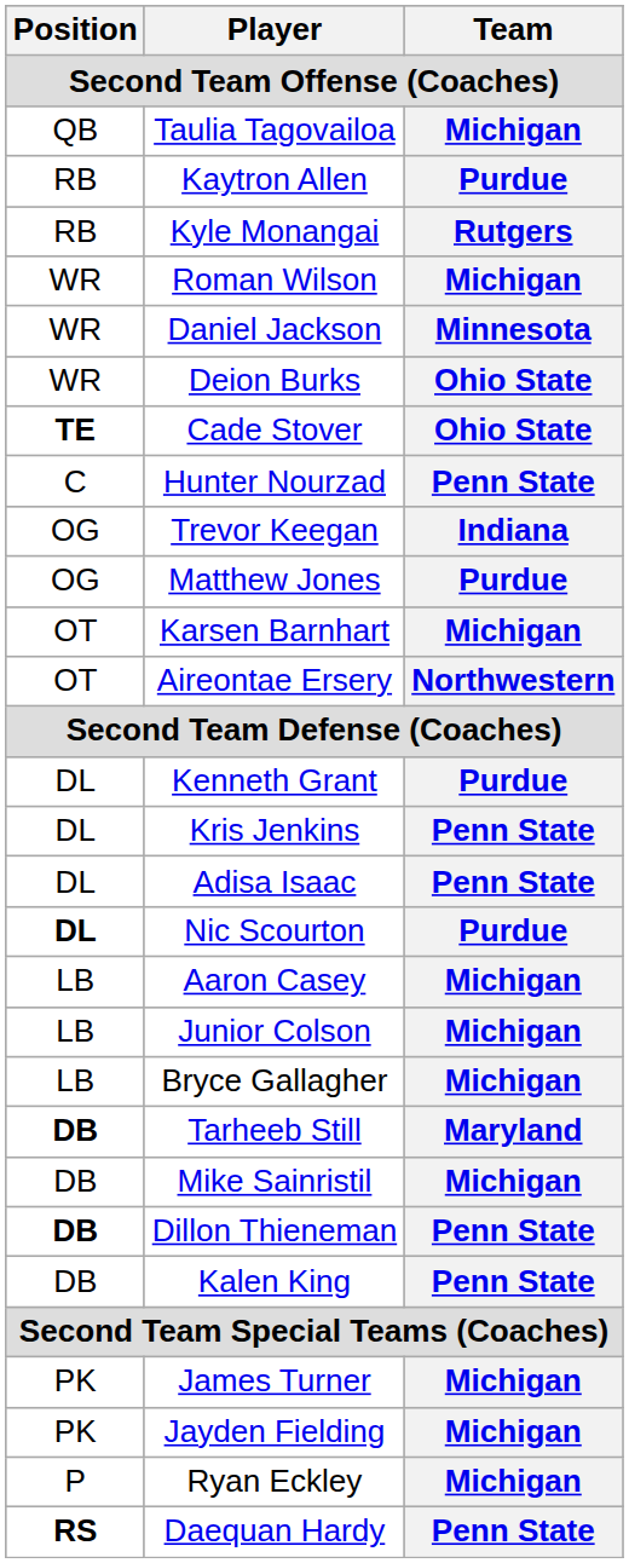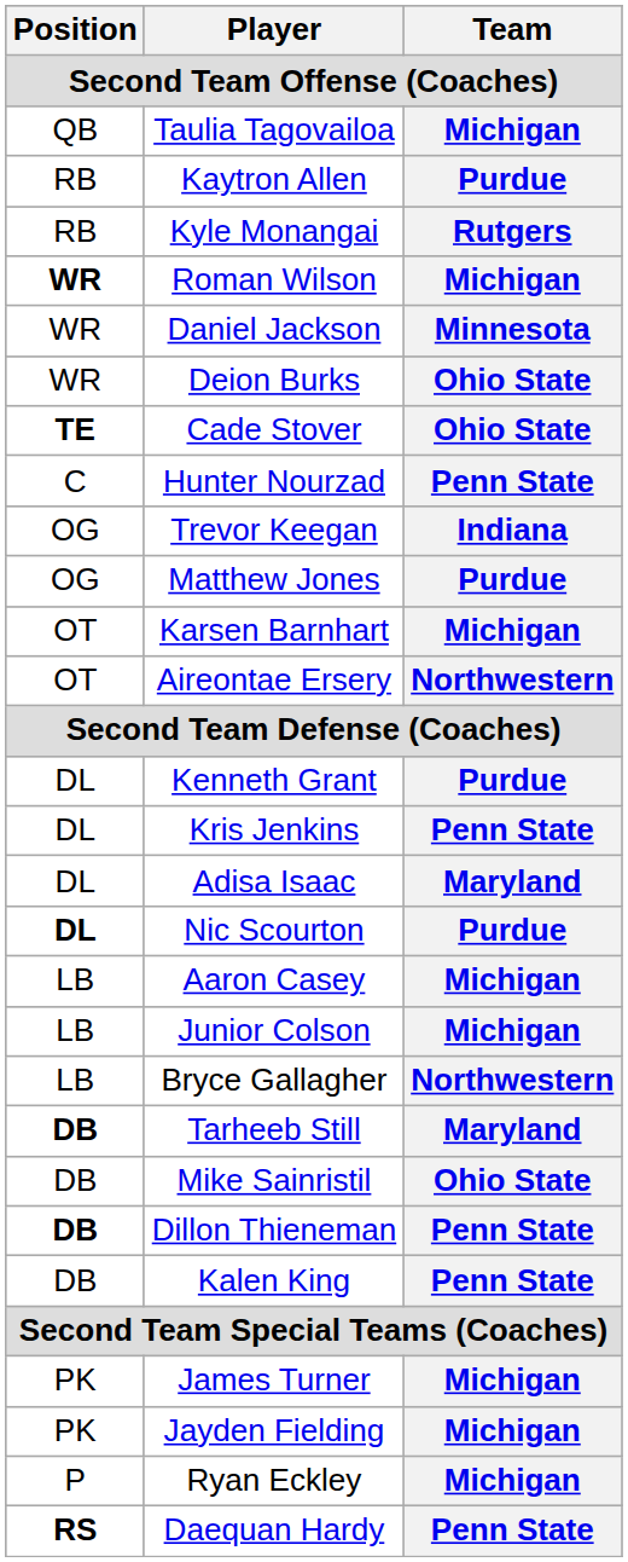Roman Wilson | Position: normal -> bold
Adisa Isaac | Team: Penn State -> Maryland
Bryce Gallagher | Team: Michigan -> Northwestern
Mike Sainristil | Team: Michigan -> Ohio State
